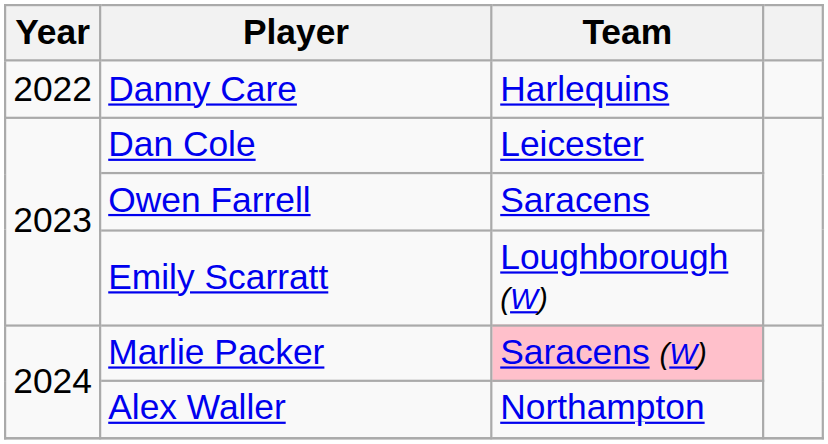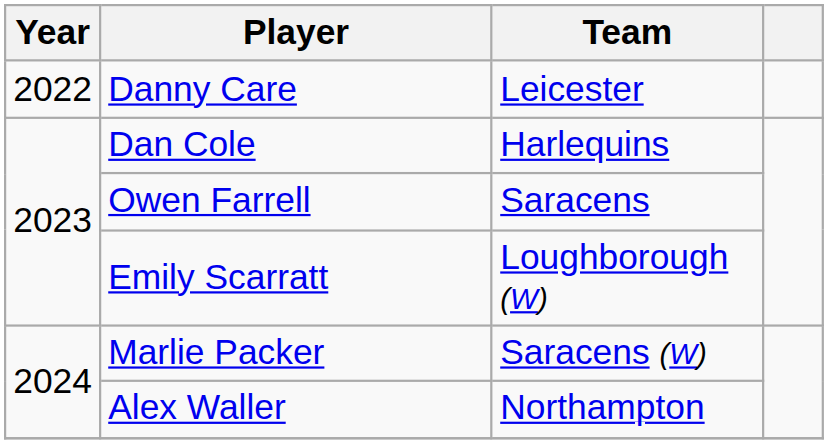Danny Care | Team: Harlequins -> Leicester
Dan Cole | Team: Leicester -> Harlequins
Marlie Packer | Team: pink background -> no background
